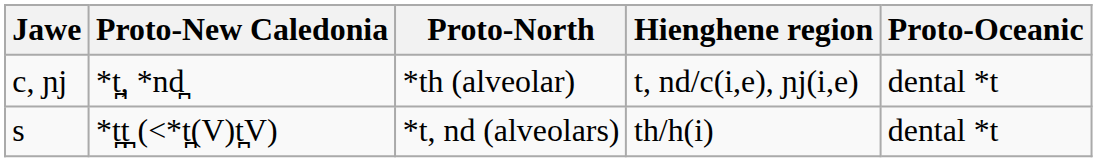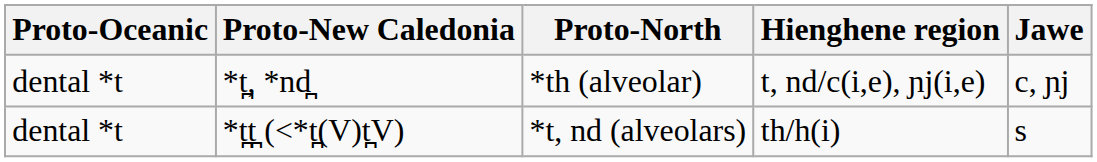columns swapped: Proto-Oceanic <-> Jawe
